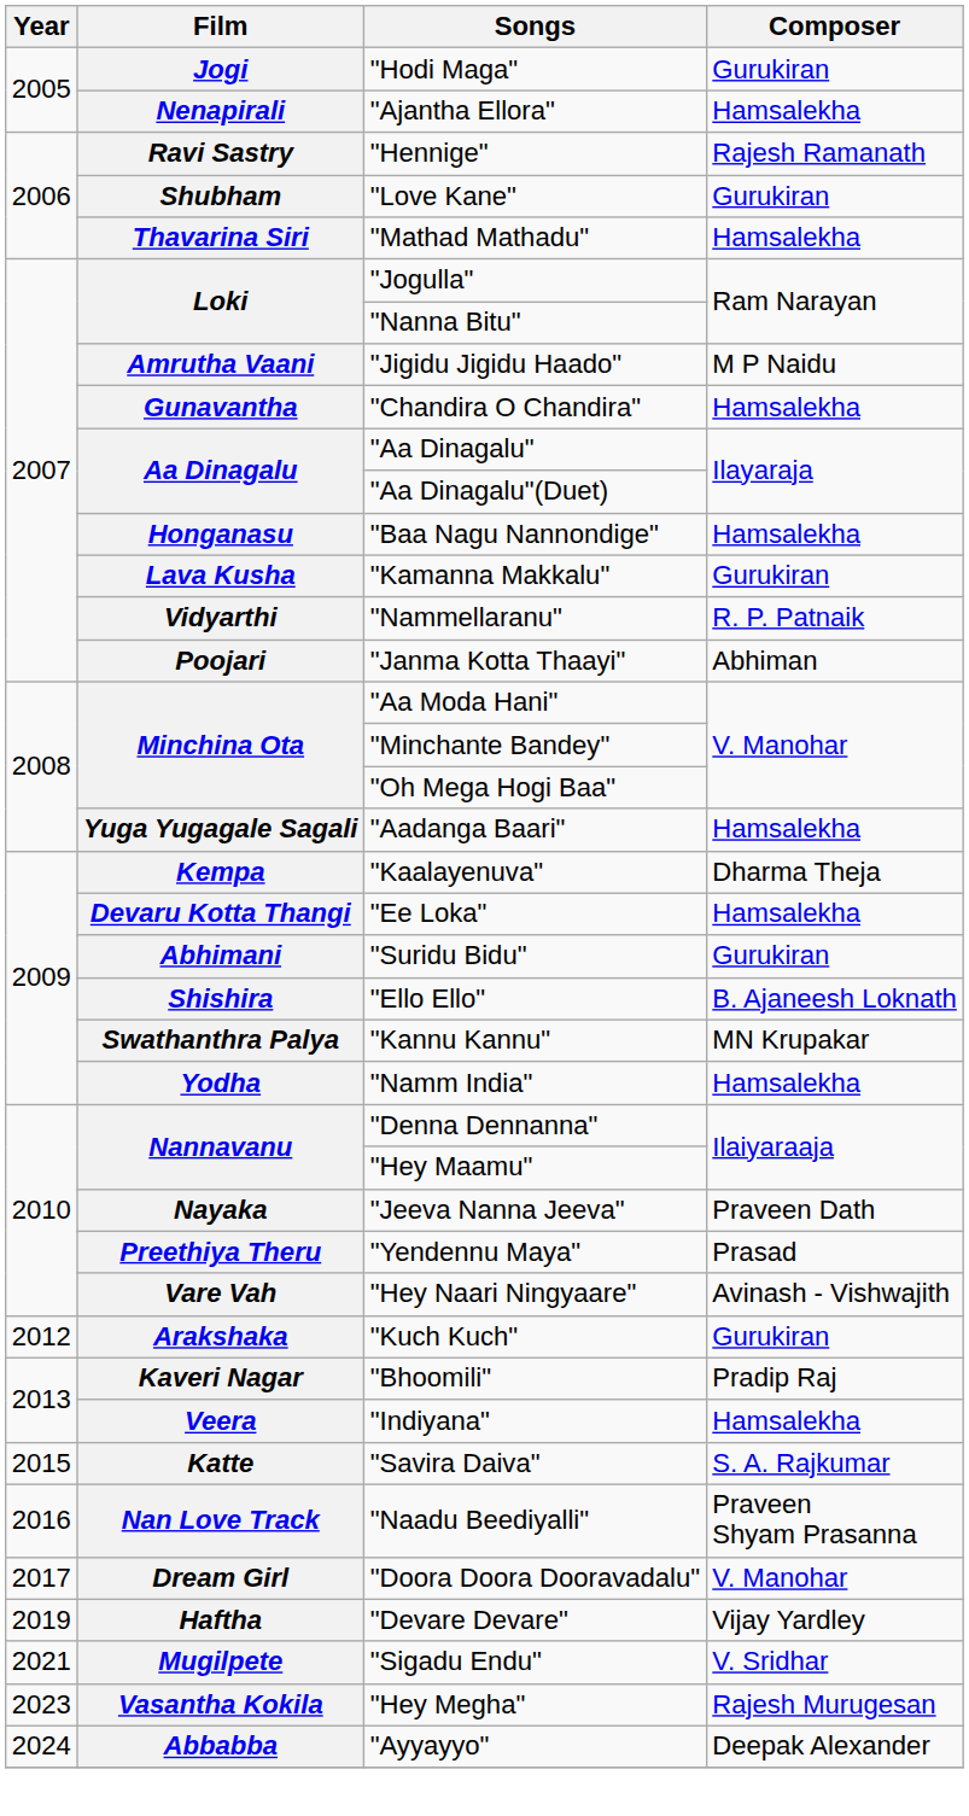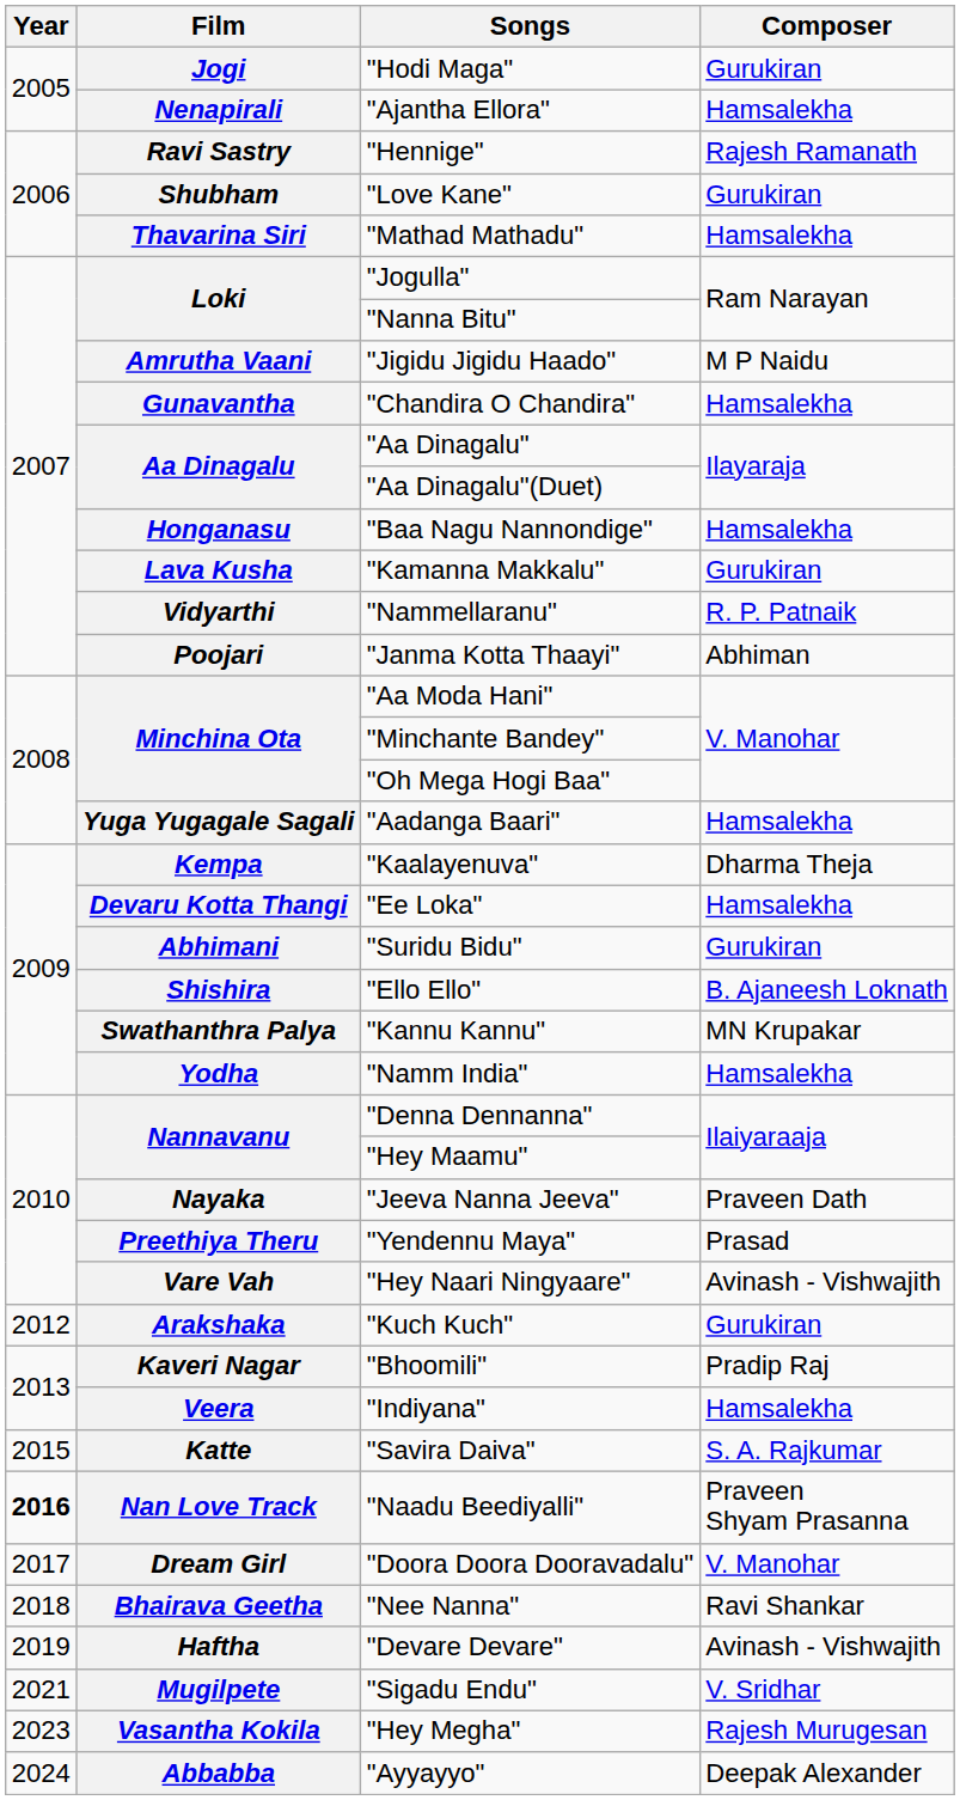"Naadu Beediyalli" | Year: normal -> bold
+ row: 2018 | Bhairava Geetha | "Nee Nanna" | Ravi Shankar
"Devare Devare" | Composer: Vijay Yardley -> Avinash - Vishwajith
